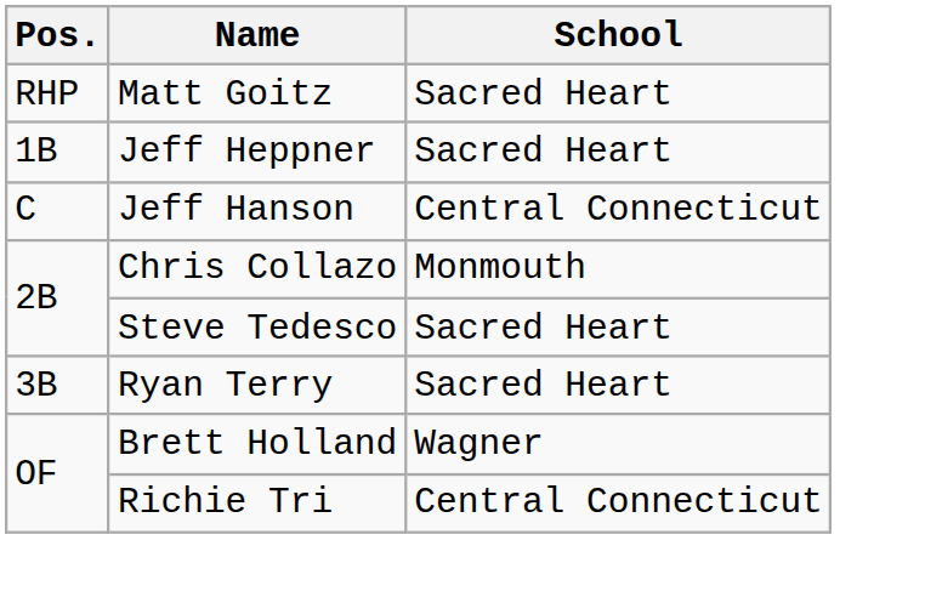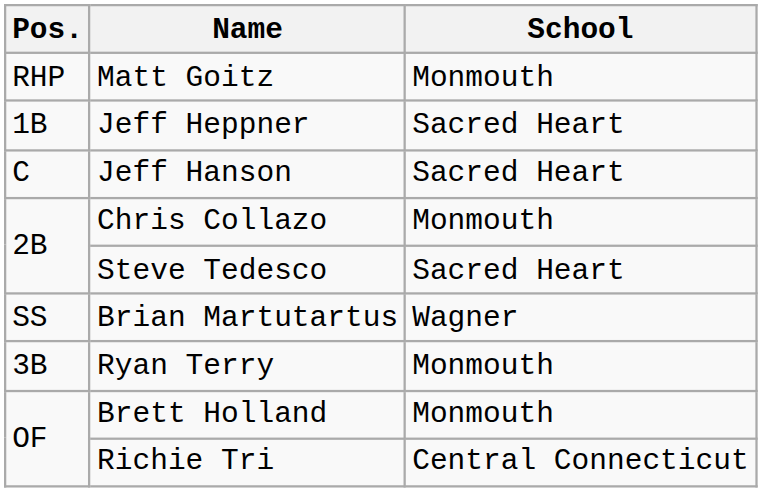Matt Goitz | School: Sacred Heart -> Monmouth
Jeff Hanson | School: Central Connecticut -> Sacred Heart
+ row: SS | Brian Martutartus | Wagner
Ryan Terry | School: Sacred Heart -> Monmouth
Brett Holland | School: Wagner -> Monmouth
